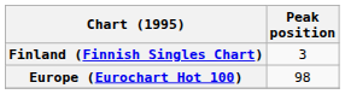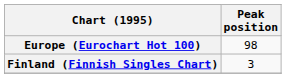rows swapped: Europe (Eurochart Hot 100) <-> Finland (Finnish Singles Chart)
